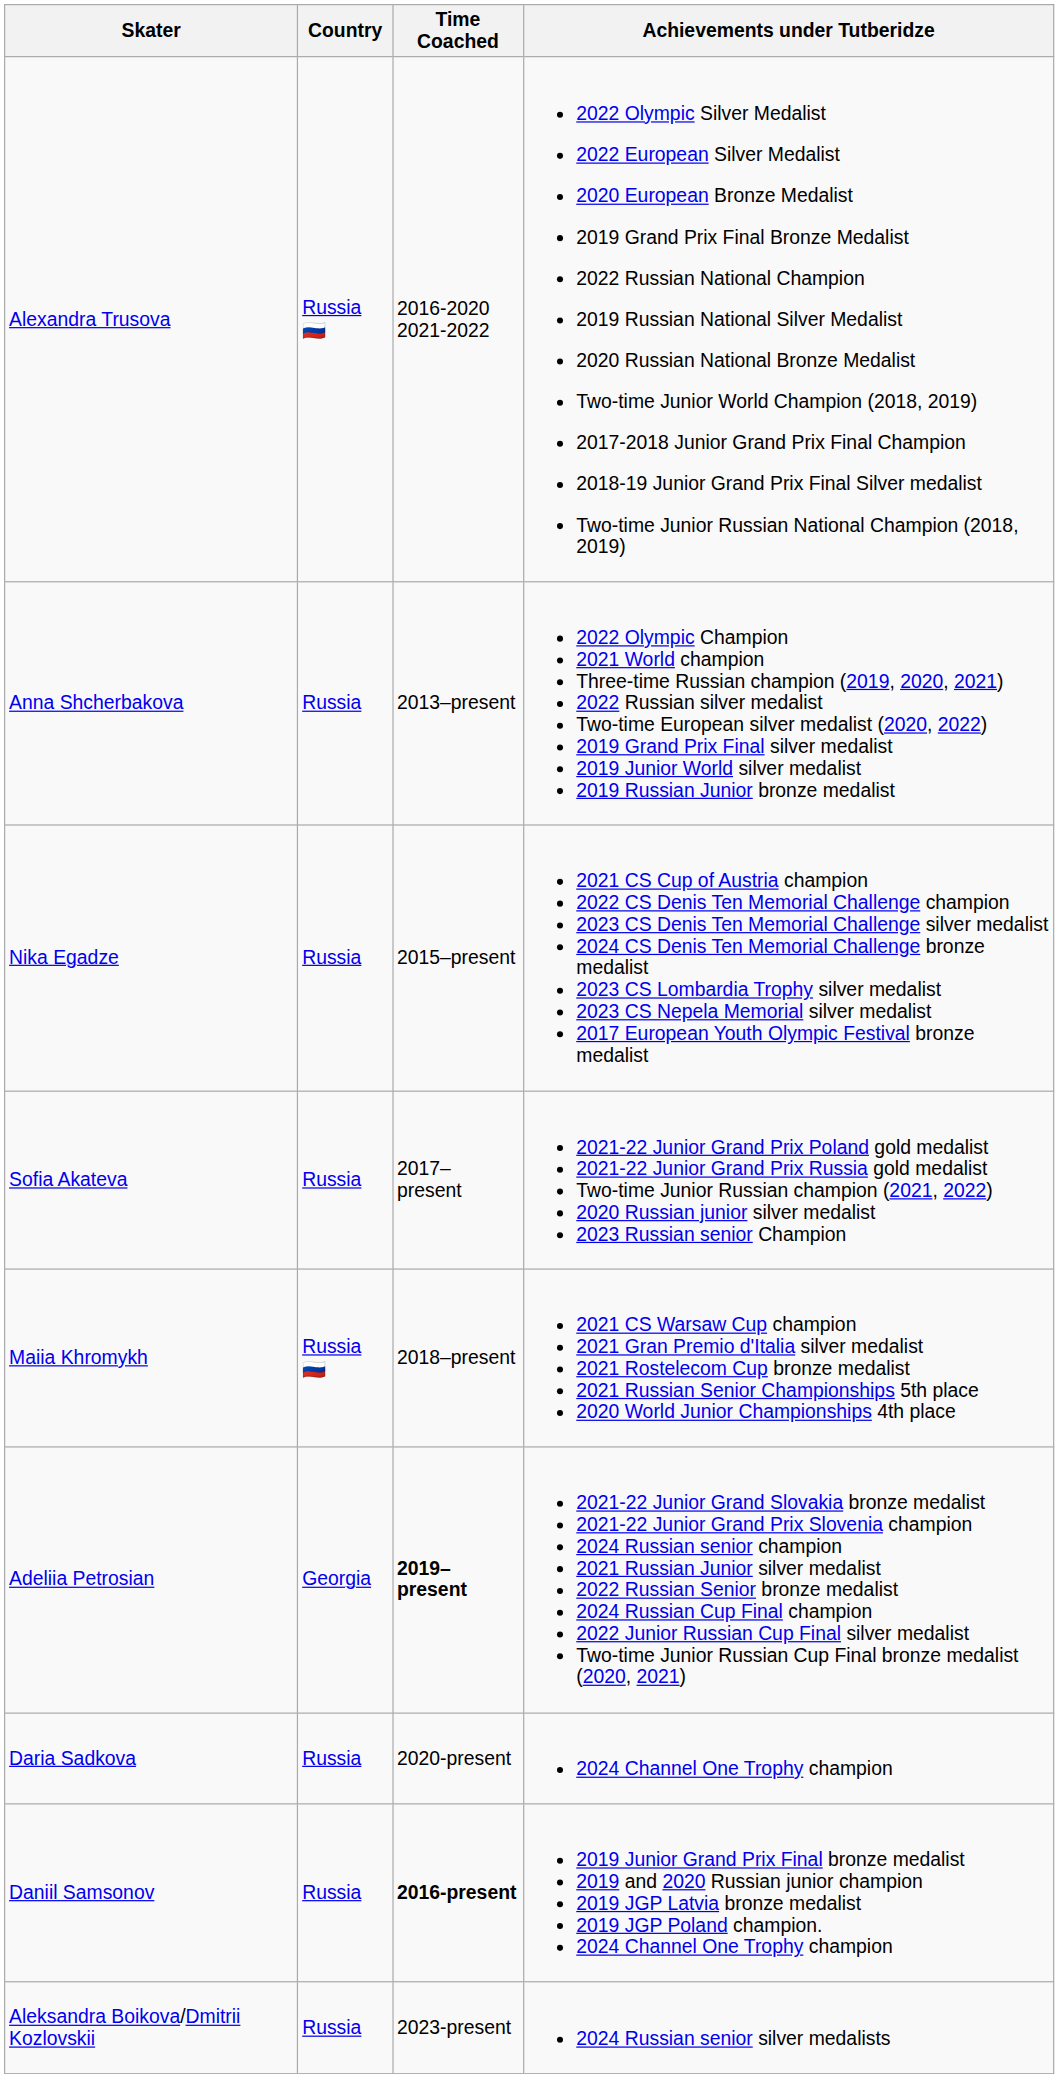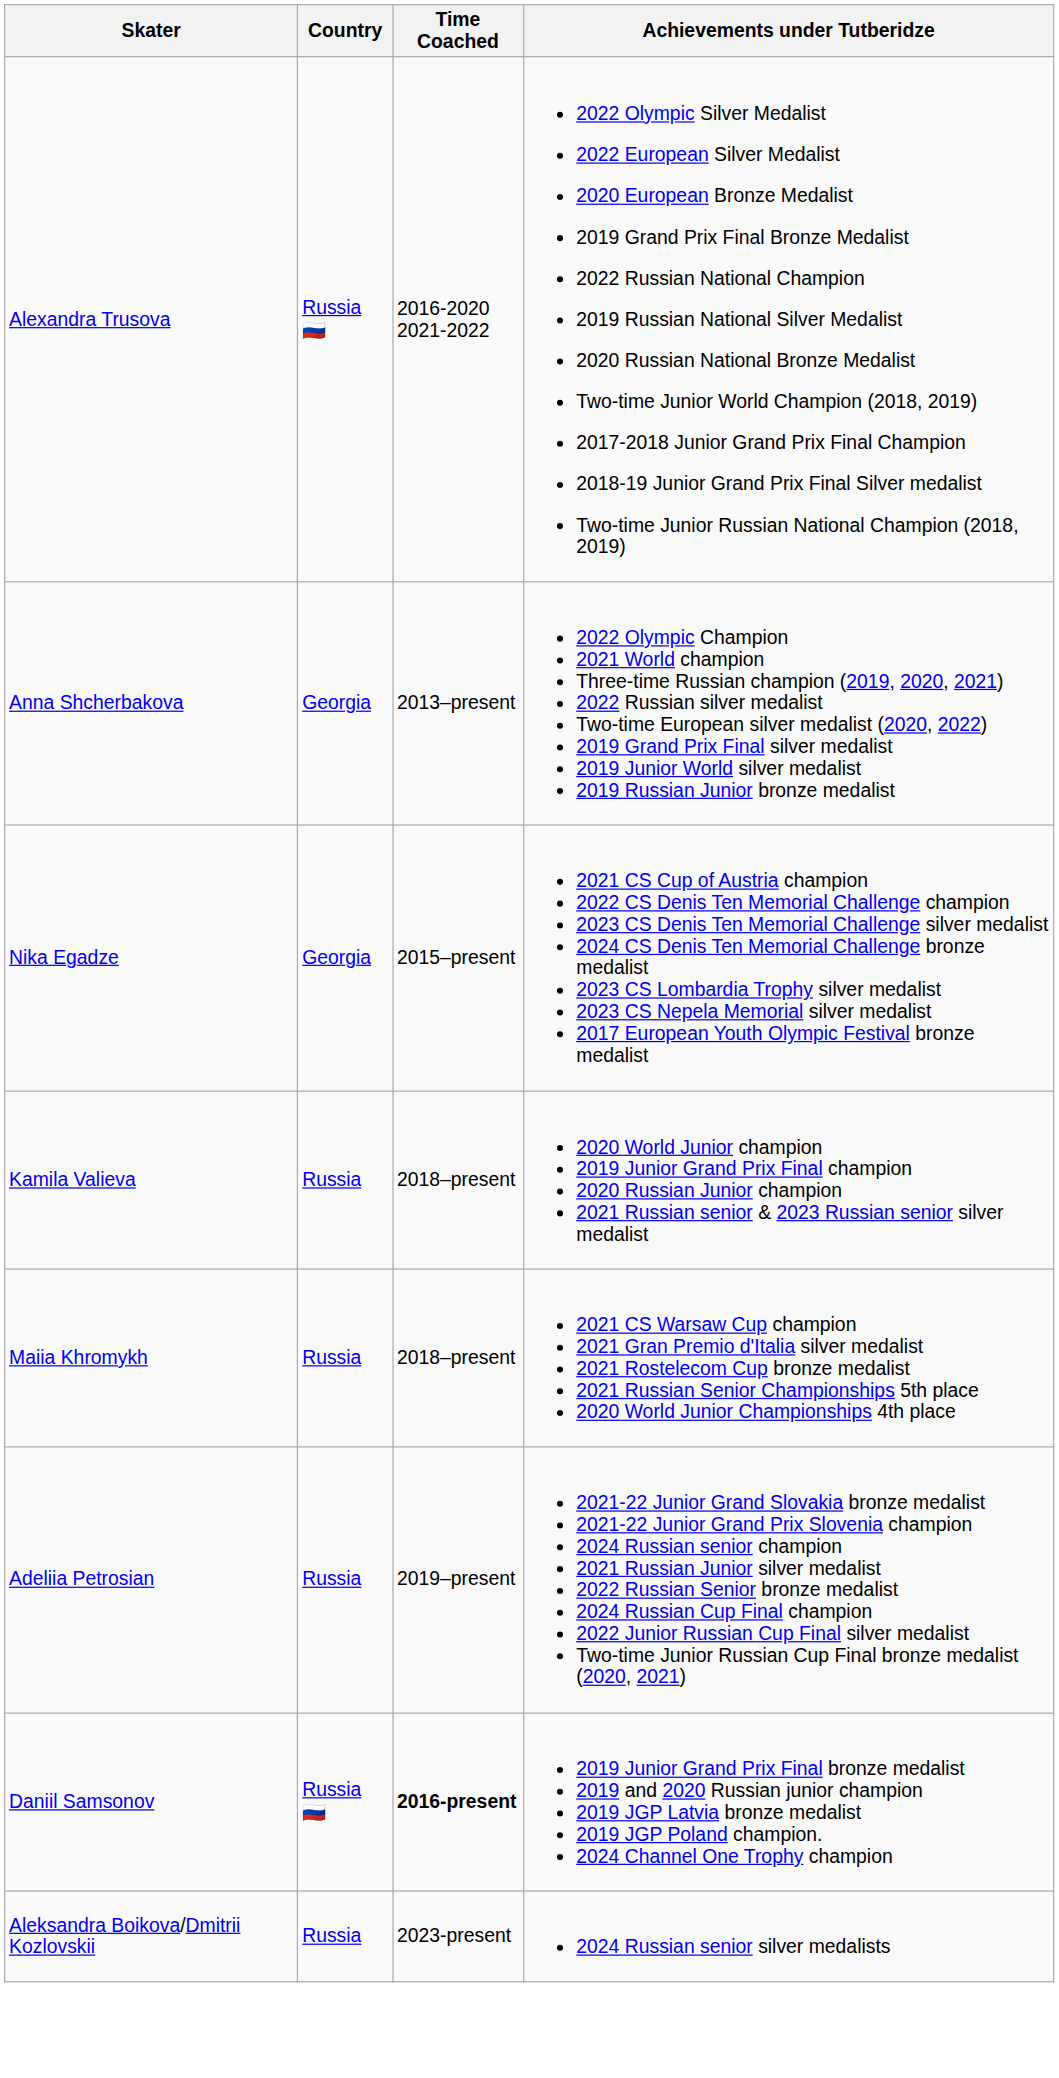Anna Shcherbakova | Country: Russia -> Georgia
Nika Egadze | Country: Russia -> Georgia
- row: Sofia Akateva | Russia | 2017– present | 2021-22 Junior Grand Prix Poland gold medalist 2021-22 Junior Grand Prix Russia gold medalist Two-time Junior Russian champion (2021, 2022) 2020 Russian junior silver medalist 2023 Russian senior Champion
+ row: Kamila Valieva | Russia | 2018–present | 2020 World Junior champion 2019 Junior Grand Prix Final champion 2020 Russian Junior champion 2021 Russian senior & 2023 Russian senior silver medalist
Maiia Khromykh | Country: Russia 🇷🇺 -> Russia
Adeliia Petrosian | Country: Georgia -> Russia
Adeliia Petrosian | Time Coached: bold -> normal
- row: Daria Sadkova | Russia | 2020-present | 2024 Channel One Trophy champion
Daniil Samsonov | Country: Russia -> Russia 🇷🇺
